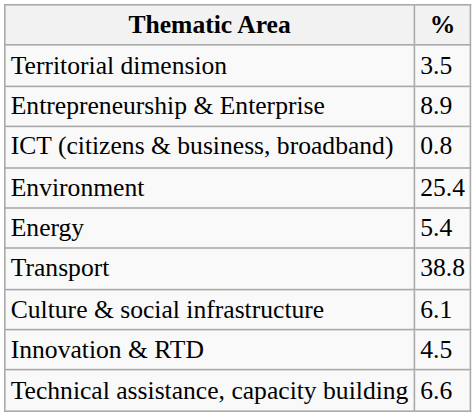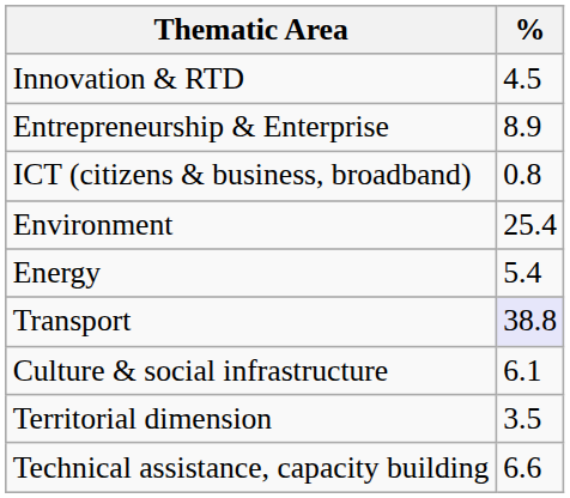rows swapped: Innovation & RTD <-> Territorial dimension
Transport | %: no background -> lavender background
